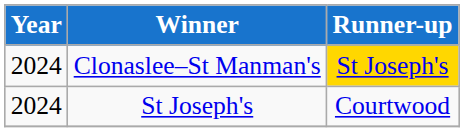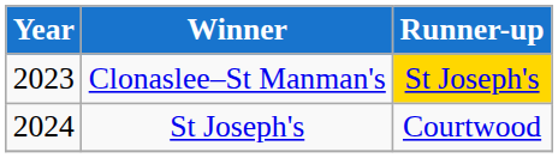Clonaslee–St Manman's | Year: 2024 -> 2023
